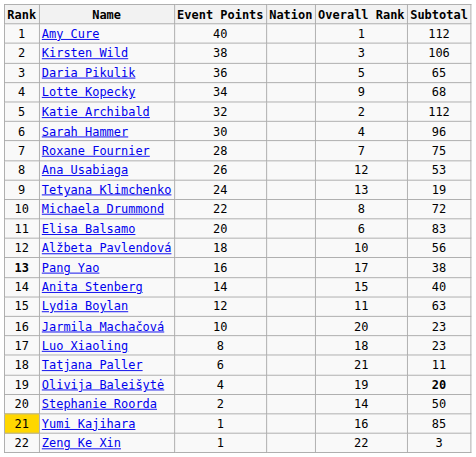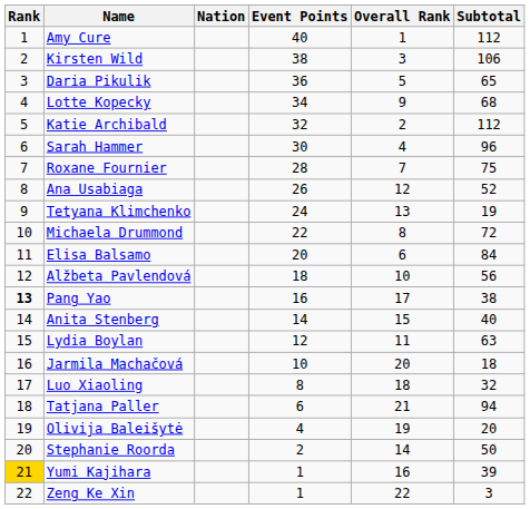columns swapped: Nation <-> Event Points
Ana Usabiaga | Subtotal: 53 -> 52
Elisa Balsamo | Subtotal: 83 -> 84
Jarmila Machačová | Subtotal: 23 -> 18
Luo Xiaoling | Subtotal: 23 -> 32
Tatjana Paller | Subtotal: 11 -> 94
Olivija Baleišytė | Subtotal: bold -> normal
Yumi Kajihara | Subtotal: 85 -> 39
